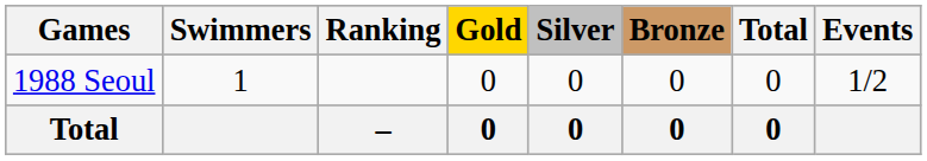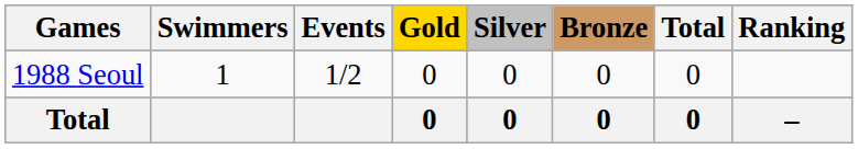columns swapped: Events <-> Ranking
